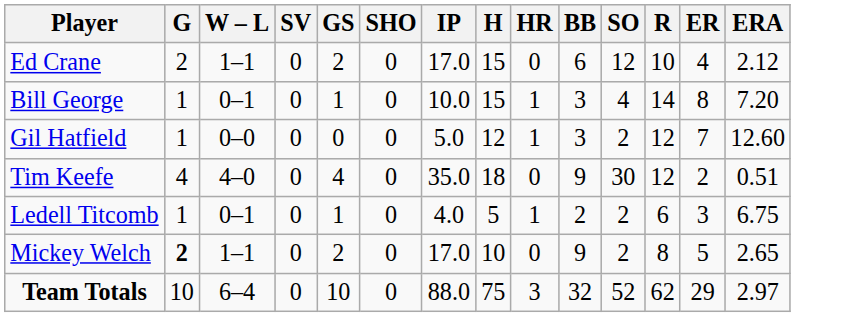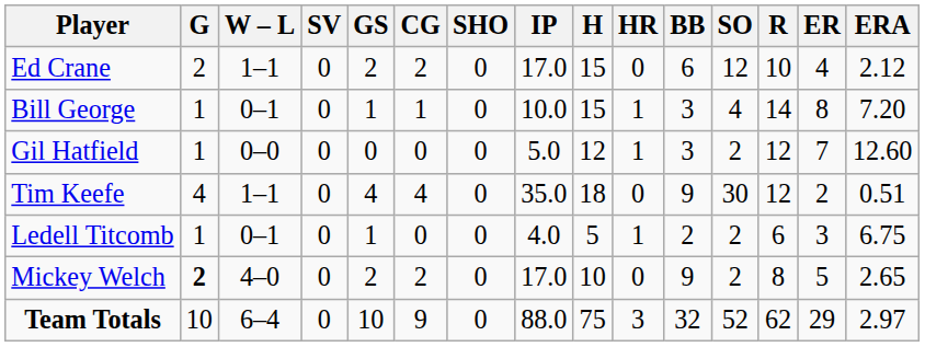+ column: CG | 2 | 1 | 0 | 4 | 0 | 2 | 9
Tim Keefe | W – L: 4–0 -> 1–1
Mickey Welch | W – L: 1–1 -> 4–0
